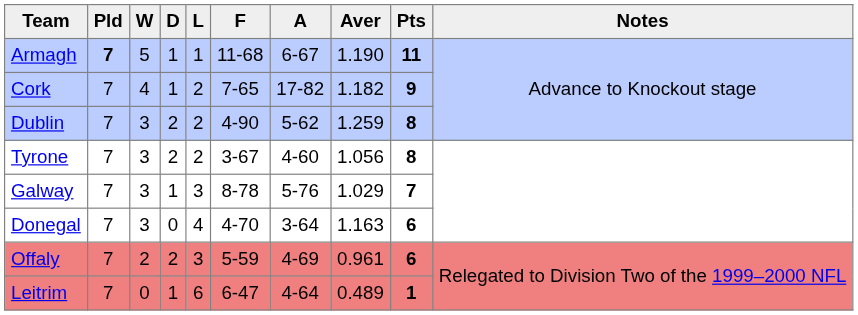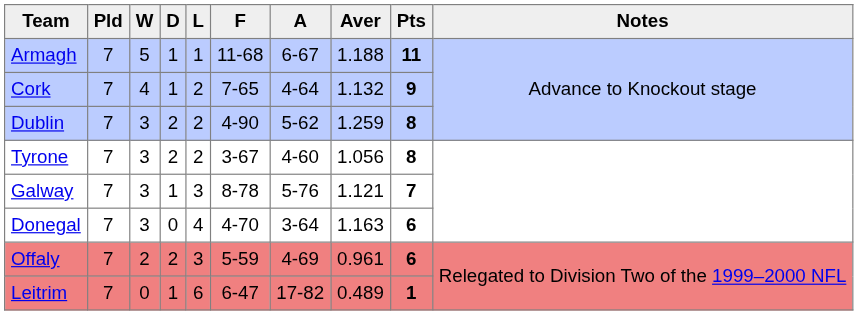Armagh | Pld: bold -> normal
Armagh | Aver: 1.190 -> 1.188
Cork | A: 17-82 -> 4-64
Cork | Aver: 1.182 -> 1.132
Galway | Aver: 1.029 -> 1.121
Leitrim | A: 4-64 -> 17-82
